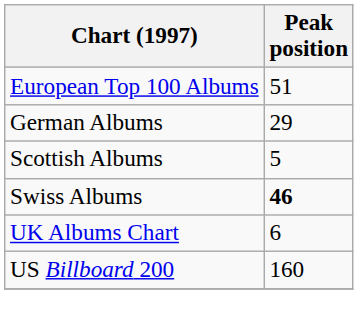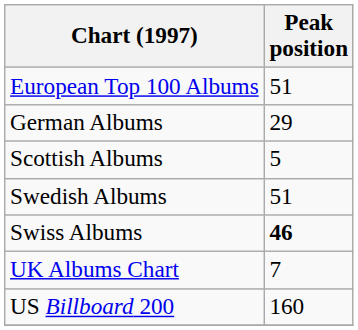+ row: Swedish Albums | 51
UK Albums Chart | Peak position: 6 -> 7
